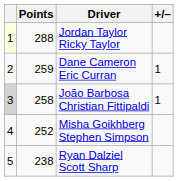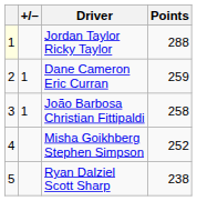columns swapped: +/– <-> Points
João Barbosa Christian Fittipaldi | column 1: lightgrey background -> no background
